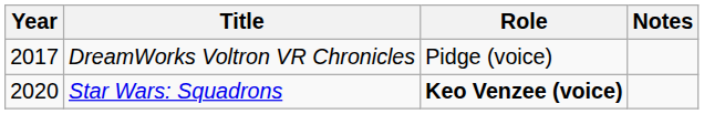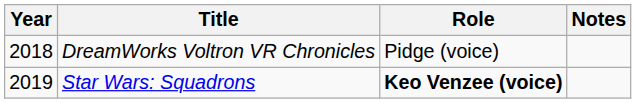DreamWorks Voltron VR Chronicles | Year: 2017 -> 2018
Star Wars: Squadrons | Year: 2020 -> 2019
